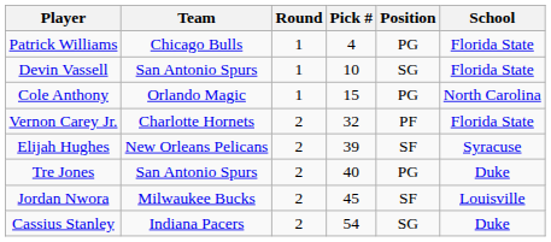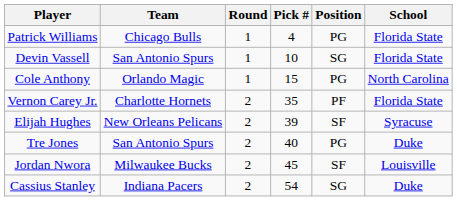Vernon Carey Jr. | Pick #: 32 -> 35
